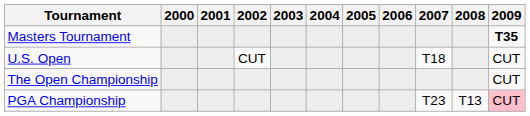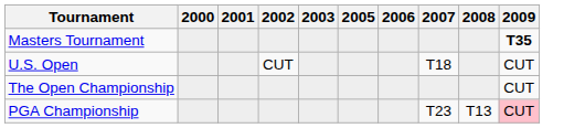- column: 2004
